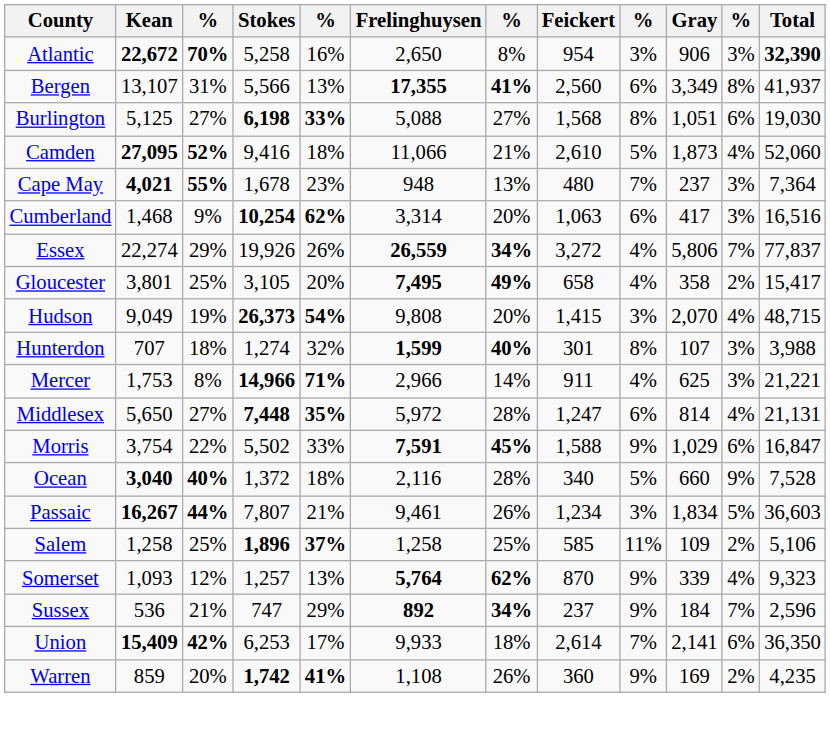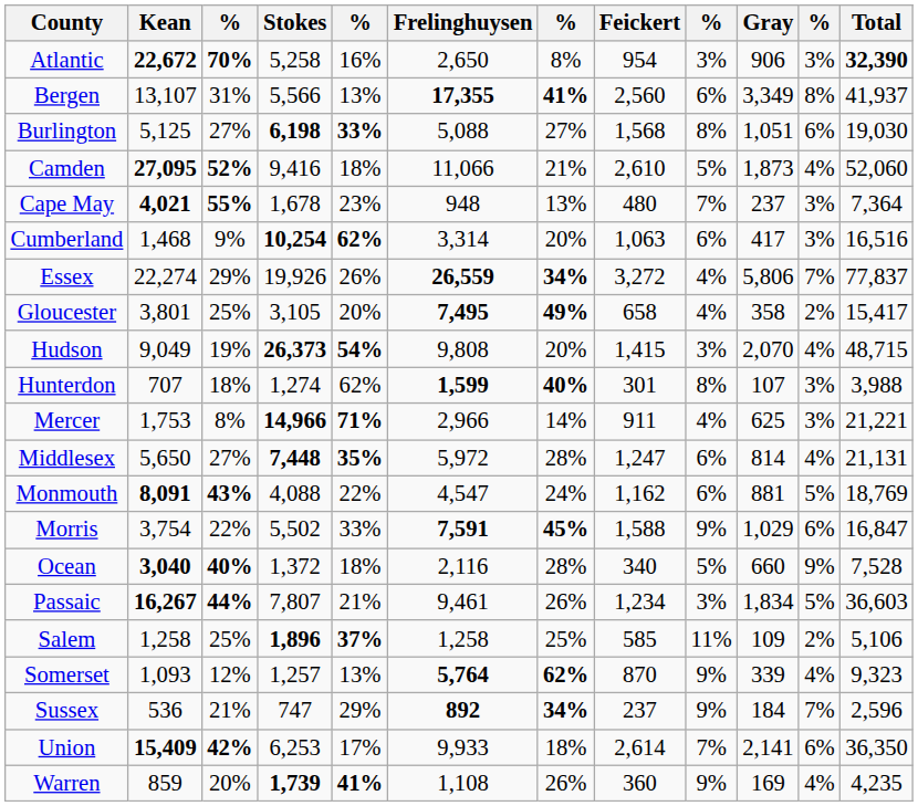Hunterdon | column 5: 32% -> 62%
+ row: Monmouth | 8,091 | 43% | 4,088 | 22% | 4,547 | 24% | 1,162 | 6% | 881 | 5% | 18,769
Warren | Stokes: 1,742 -> 1,739
Warren | column 11: 2% -> 4%
